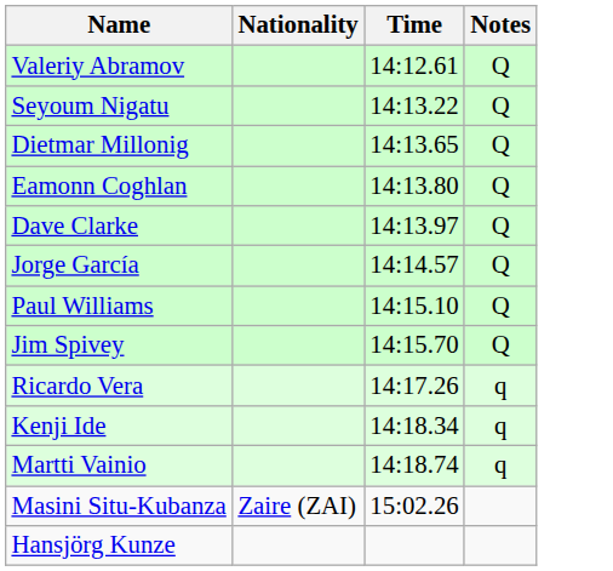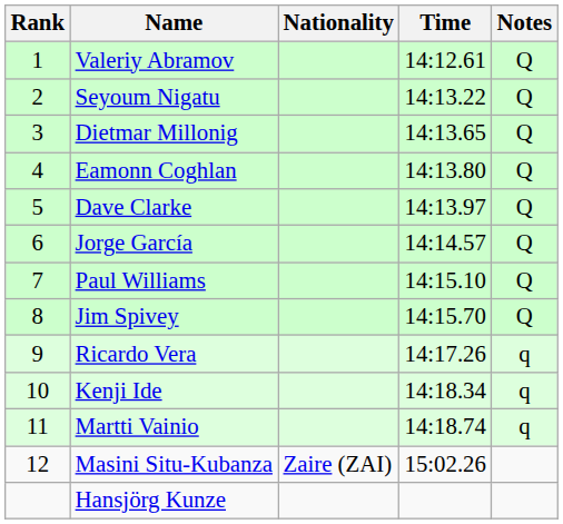+ column: Rank | 1 | 2 | 3 | 4 | 5 | 6 | 7 | 8 | 9 | 10 | 11 | 12
